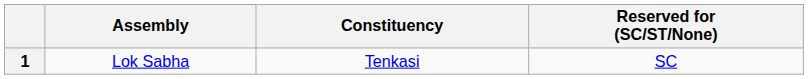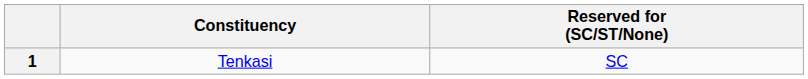- column: Assembly | Lok Sabha
